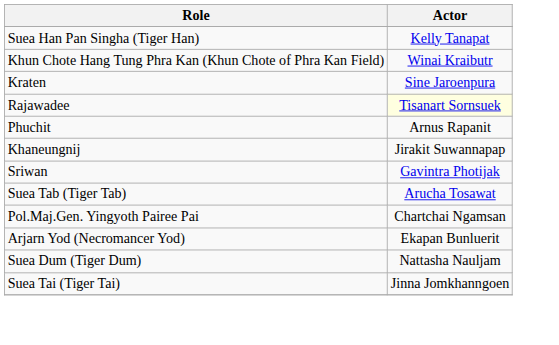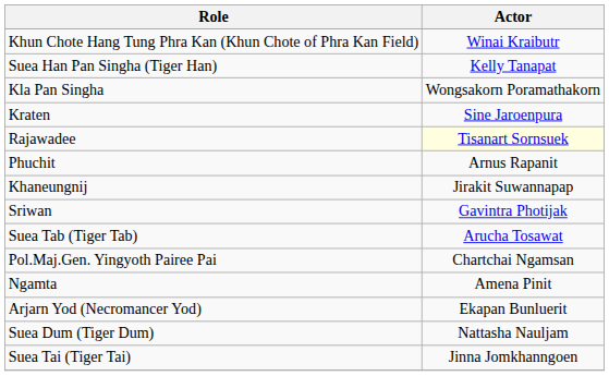rows swapped: Suea Han Pan Singha (Tiger Han) <-> Khun Chote Hang Tung Phra Kan (Khun Chote of Phra Kan Field)
+ row: Kla Pan Singha | Wongsakorn Poramathakorn
+ row: Ngamta | Amena Pinit
